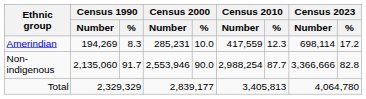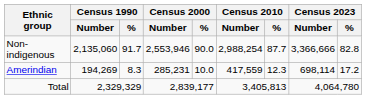rows swapped: Amerindian <-> Non-indigenous
